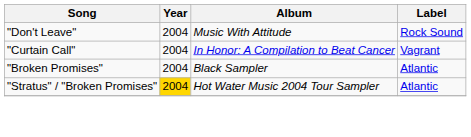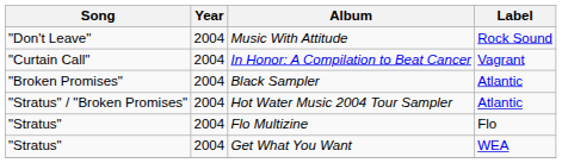Hot Water Music 2004 Tour Sampler | Year: gold background -> no background
+ row: "Stratus" | 2004 | Flo Multizine | Flo
+ row: "Stratus" | 2004 | Get What You Want | WEA
